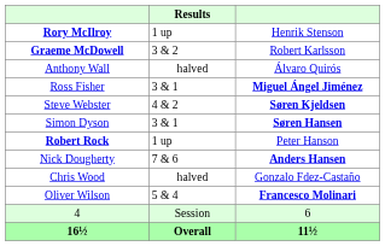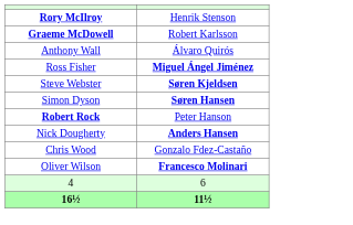- column: Results | 1 up | 3 & 2 | halved | 3 & 1 | 4 & 2 | 3 & 1 | 1 up | 7 & 6 | halved | 5 & 4 | Session | Overall
